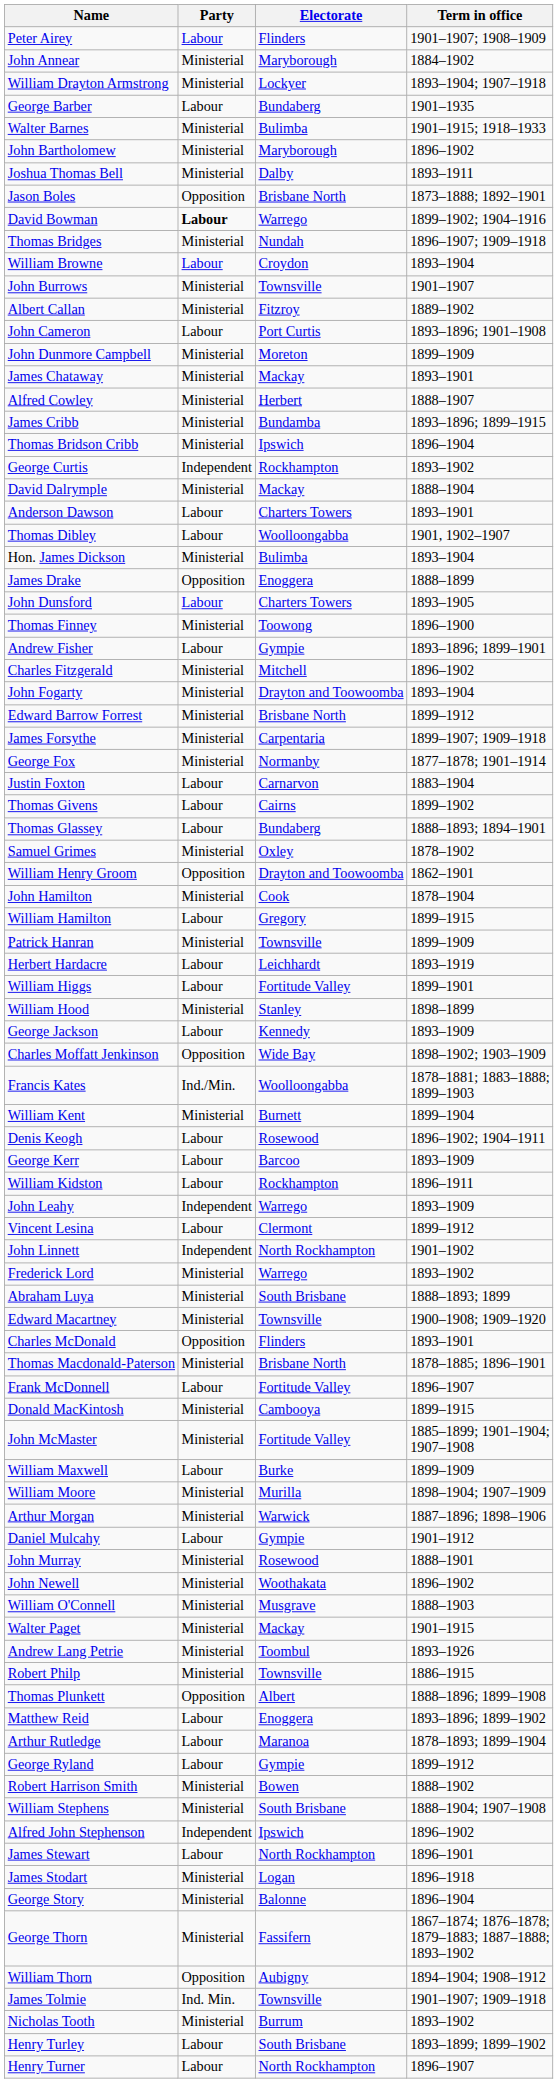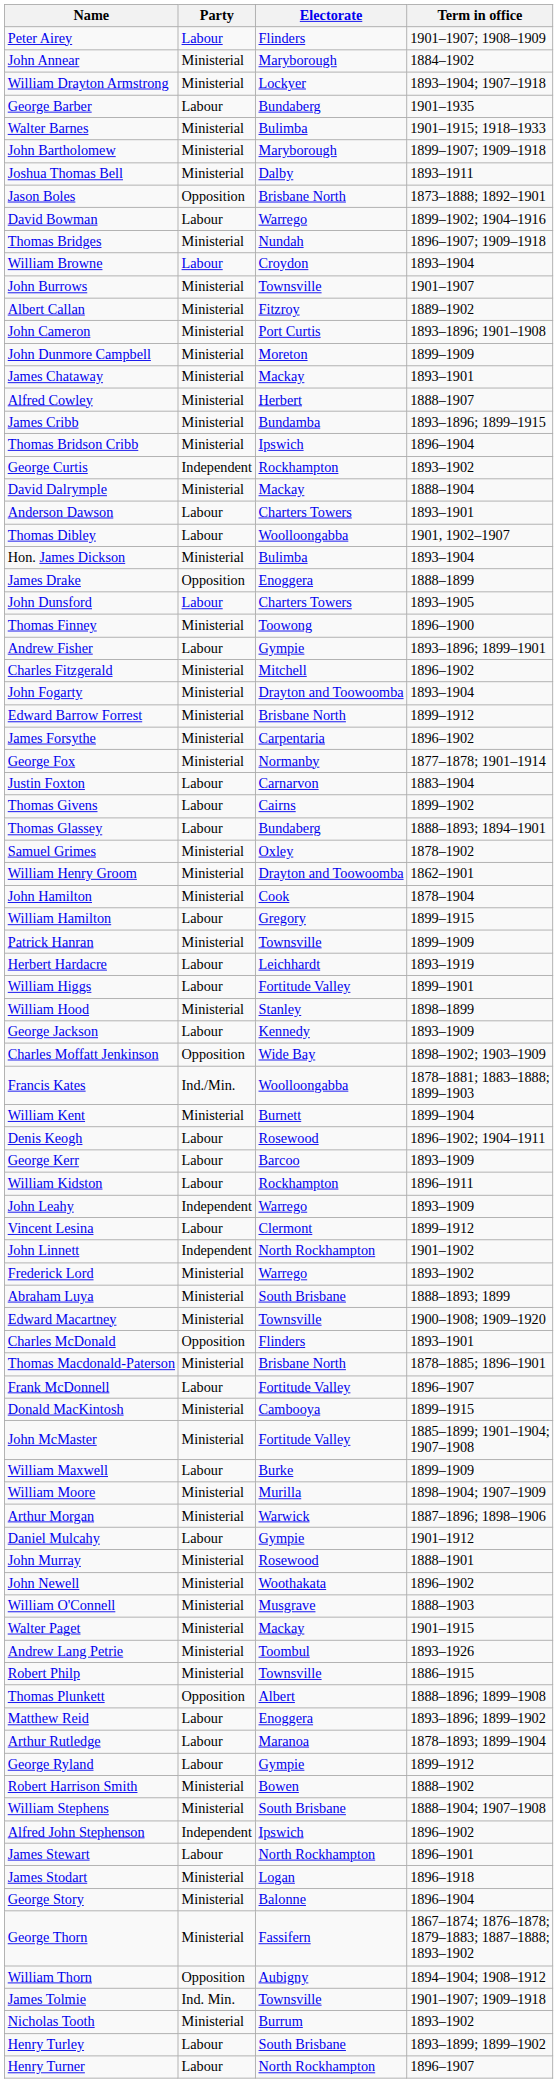John Bartholomew | Term in office: 1896–1902 -> 1899–1907; 1909–1918
David Bowman | Party: bold -> normal
John Cameron | Party: Labour -> Ministerial
James Forsythe | Term in office: 1899–1907; 1909–1918 -> 1896–1902
William Henry Groom | Party: Opposition -> Ministerial
